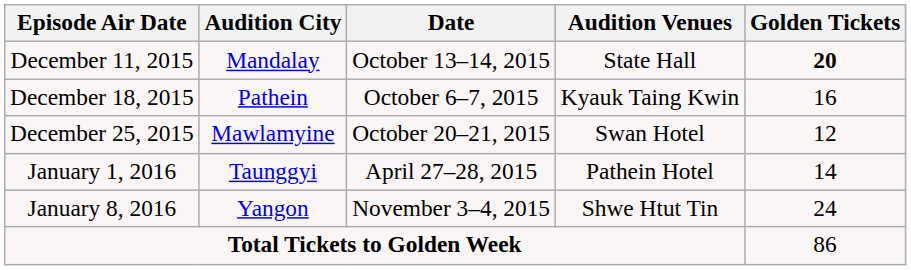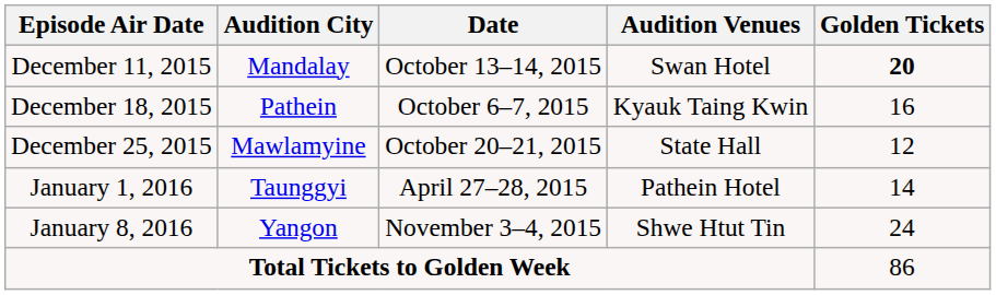December 11, 2015 | Audition Venues: State Hall -> Swan Hotel
December 25, 2015 | Audition Venues: Swan Hotel -> State Hall
